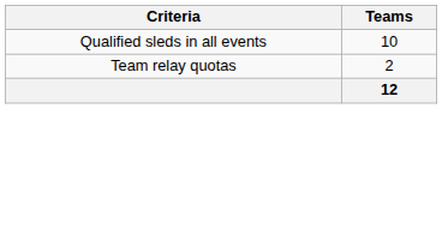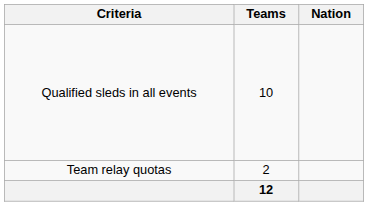+ column: Nation
